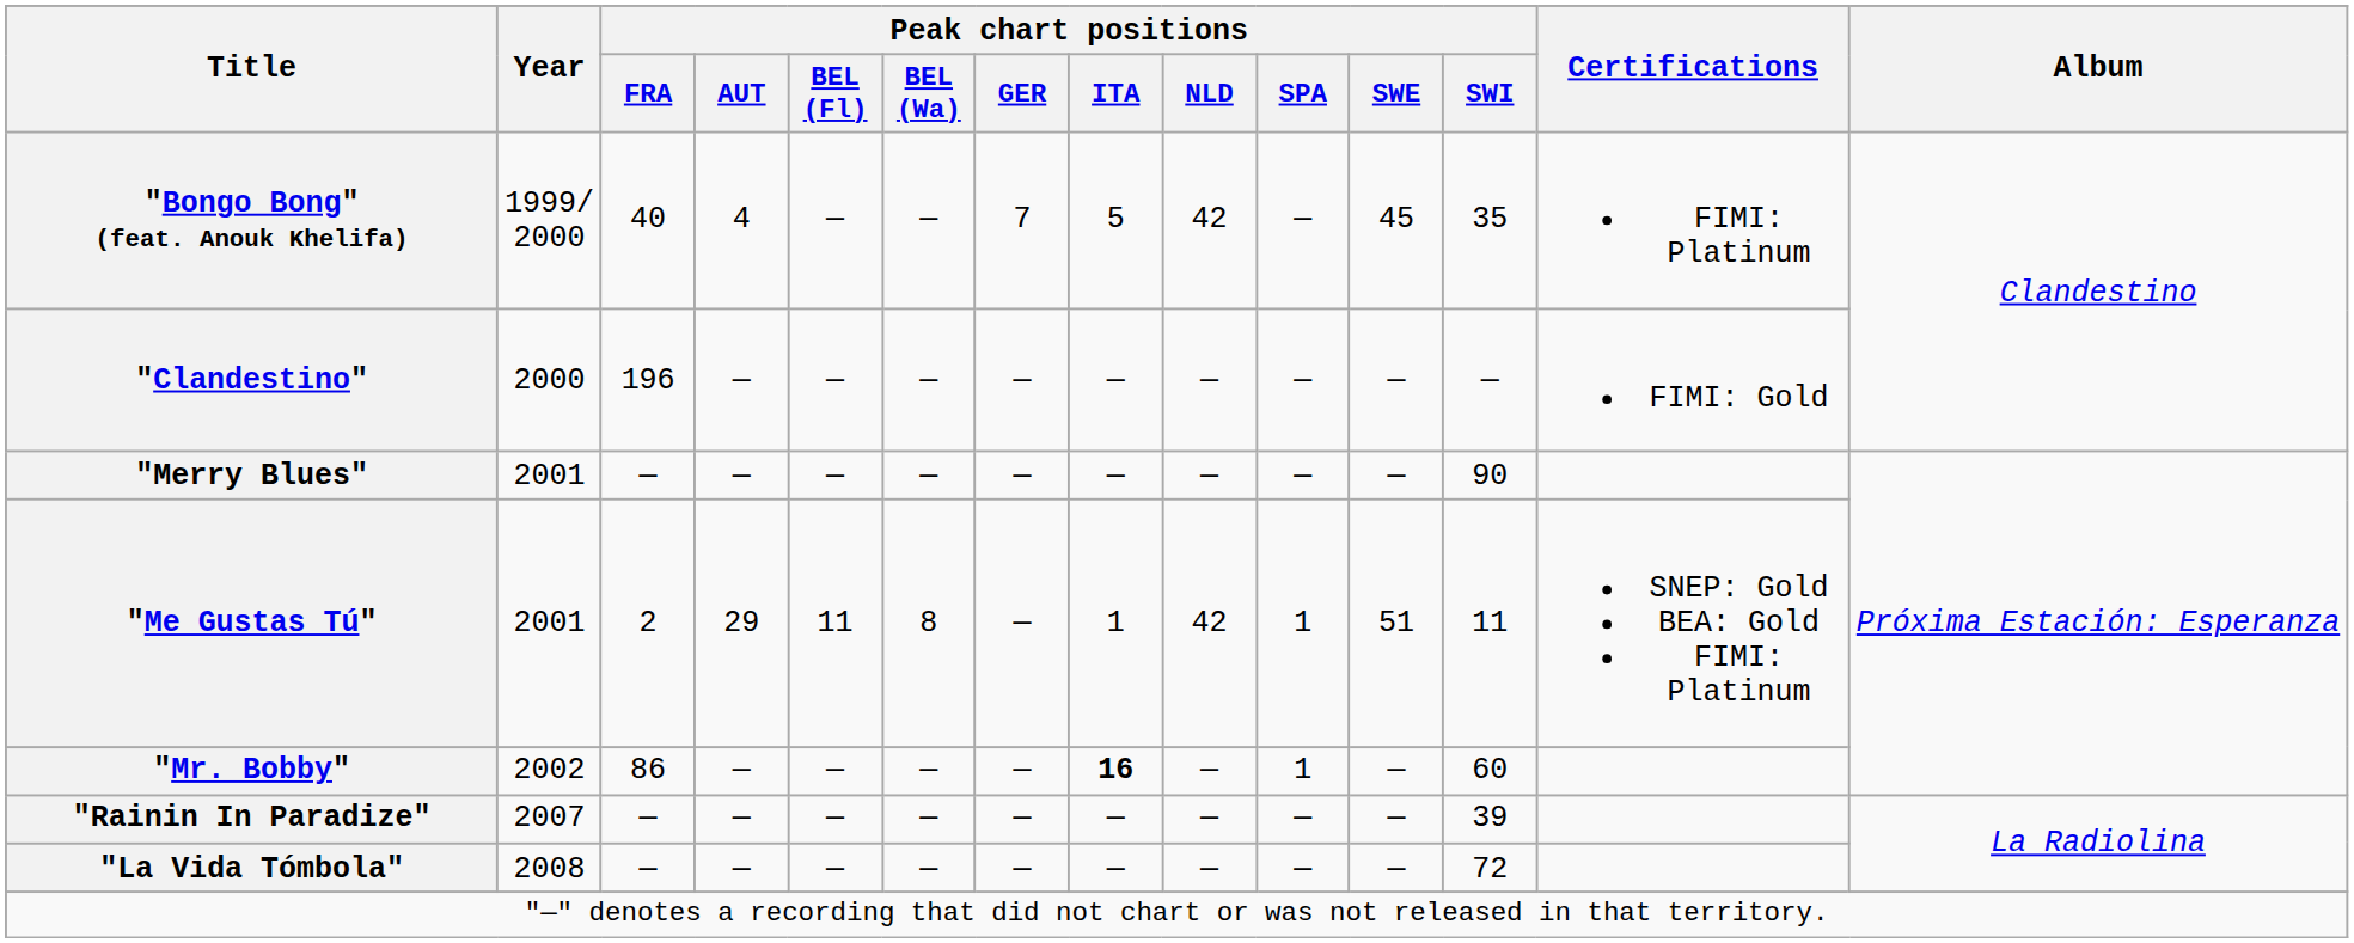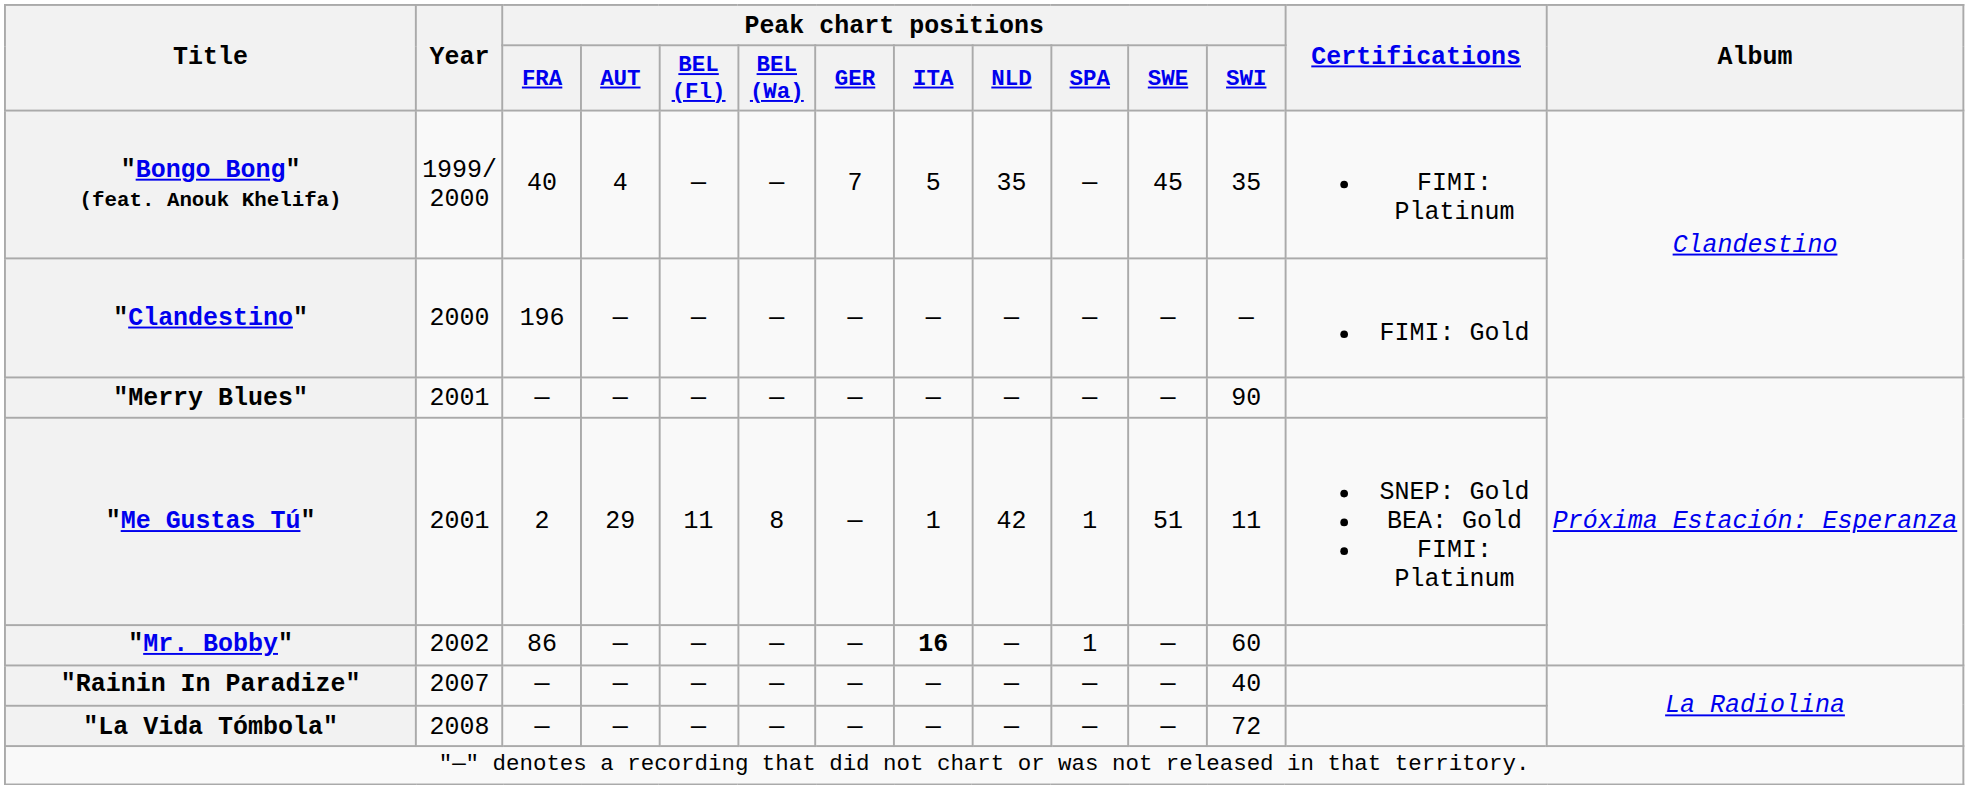"Bongo Bong" (feat. Anouk Khelifa) | Peak chart positions / NLD: 42 -> 35
"Rainin In Paradize" | Peak chart positions / SWI: 39 -> 40
